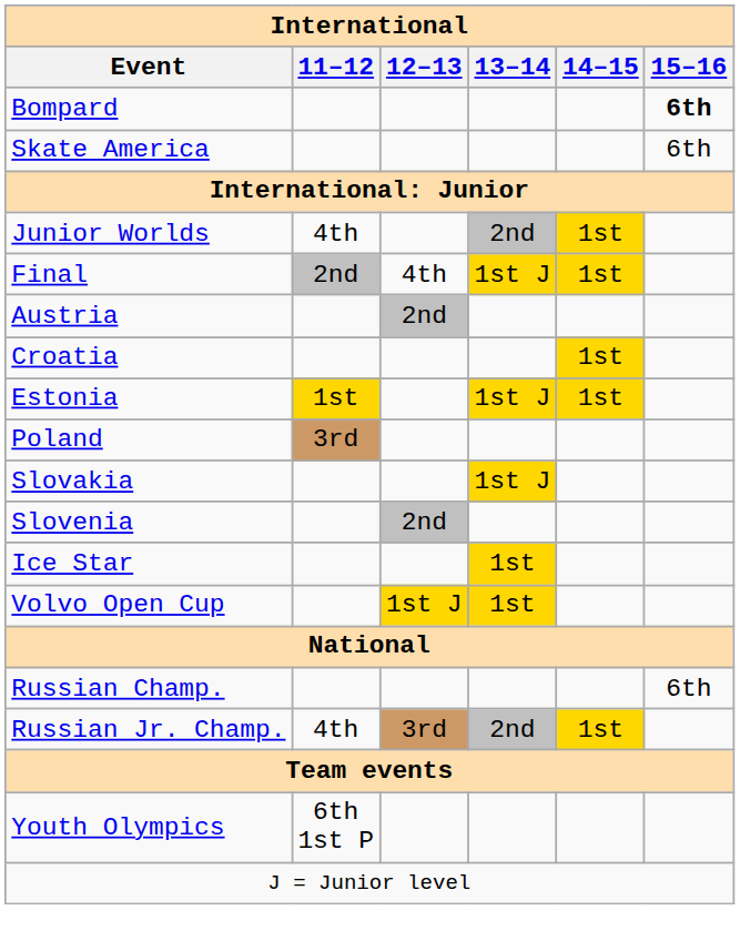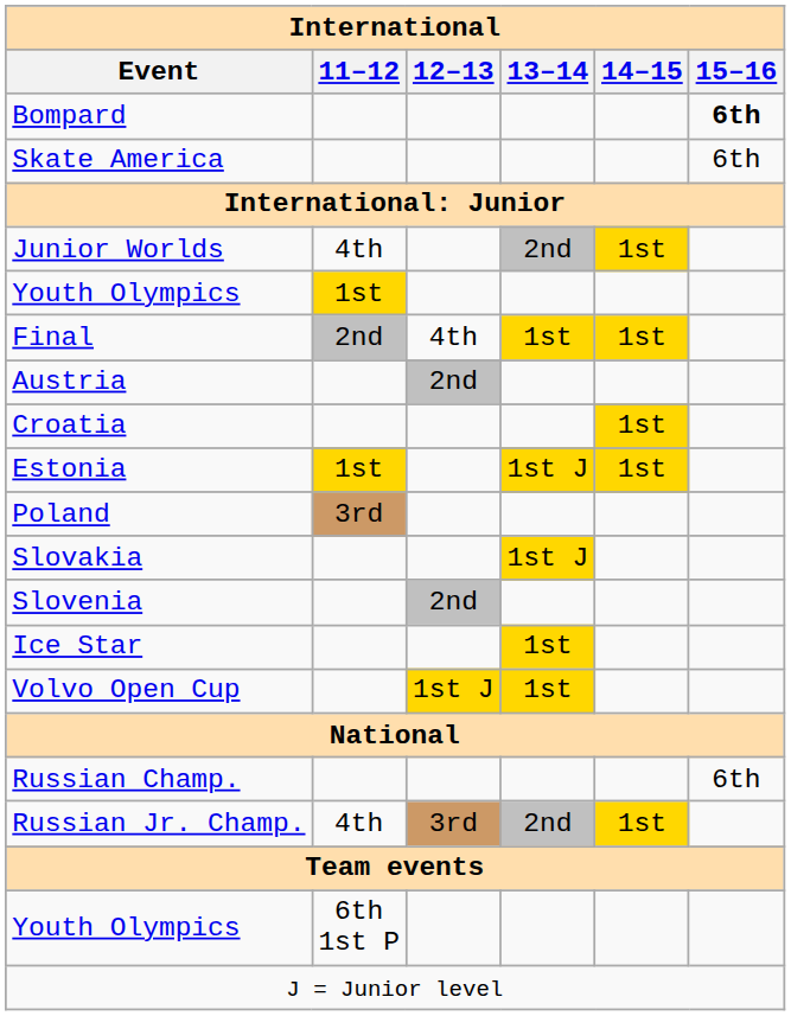+ row: Youth Olympics | 1st
Final | 13–14: 1st J -> 1st
